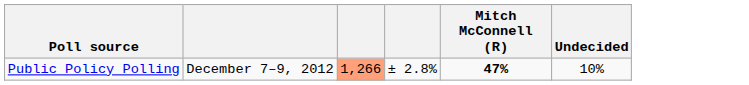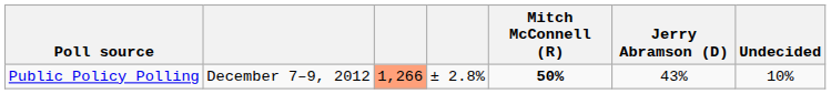+ column: Jerry Abramson (D) | 43%
Public Policy Polling | Mitch McConnell (R): 47% -> 50%
